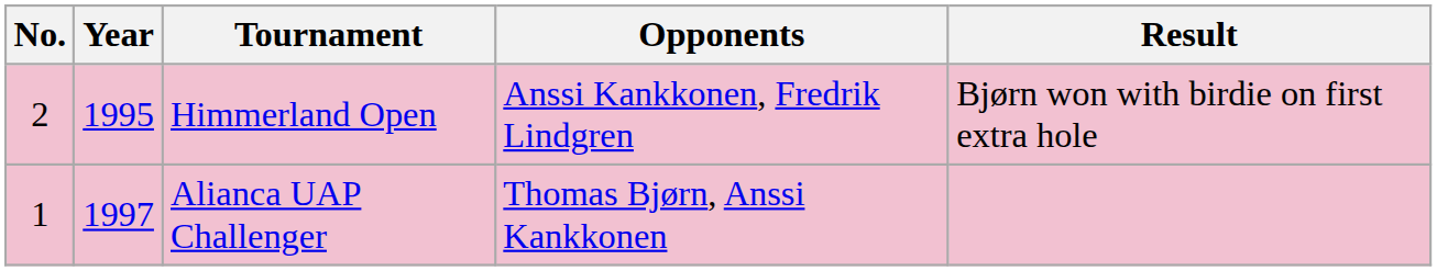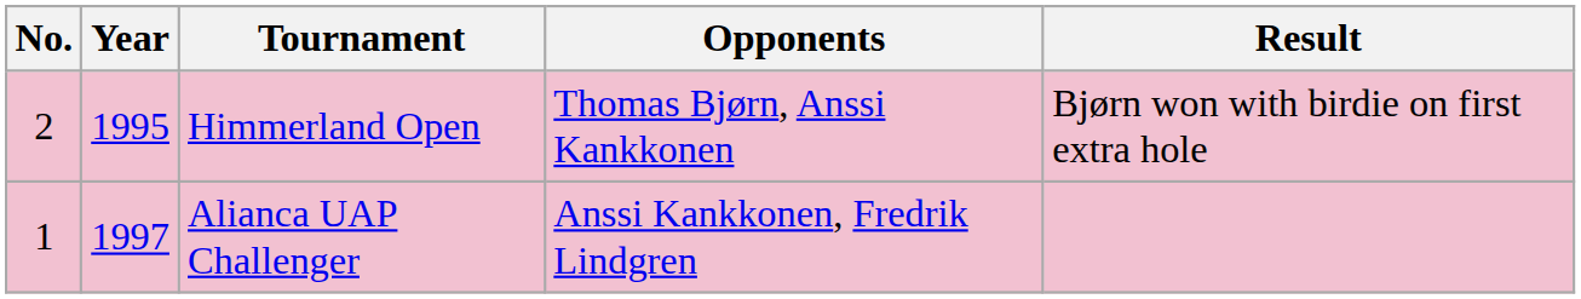Himmerland Open | Opponents: Anssi Kankkonen, Fredrik Lindgren -> Thomas Bjørn, Anssi Kankkonen
Alianca UAP Challenger | Opponents: Thomas Bjørn, Anssi Kankkonen -> Anssi Kankkonen, Fredrik Lindgren
